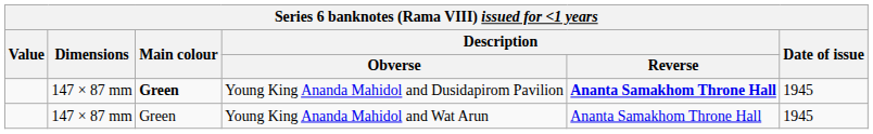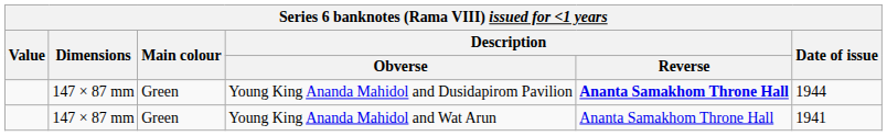Young King Ananda Mahidol and Dusidapirom Pavilion | Main colour: bold -> normal
Young King Ananda Mahidol and Dusidapirom Pavilion | Date of issue: 1945 -> 1944
Young King Ananda Mahidol and Wat Arun | Date of issue: 1945 -> 1941
